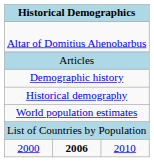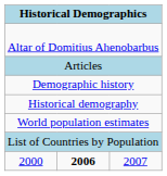2000 | column 3: 2010 -> 2007
